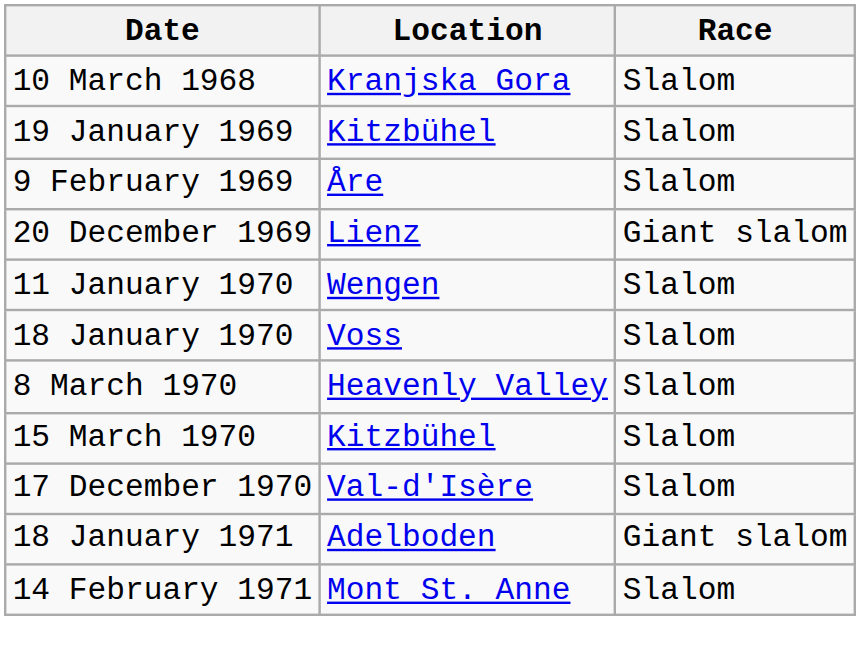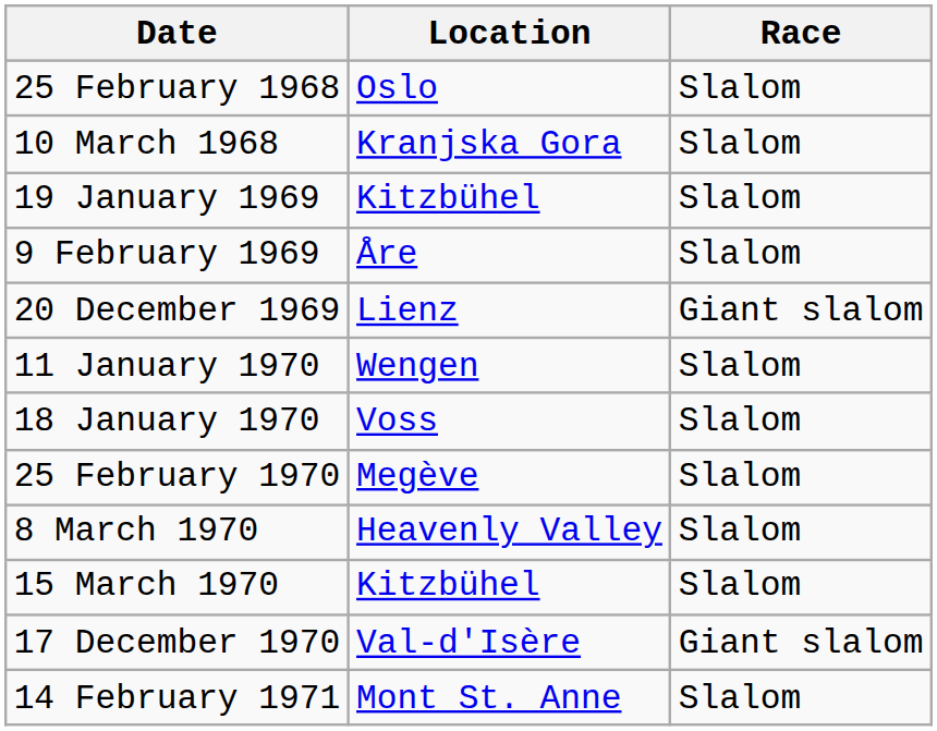+ row: 25 February 1968 | Oslo | Slalom
+ row: 25 February 1970 | Megève | Slalom
17 December 1970 | Race: Slalom -> Giant slalom
- row: 18 January 1971 | Adelboden | Giant slalom
